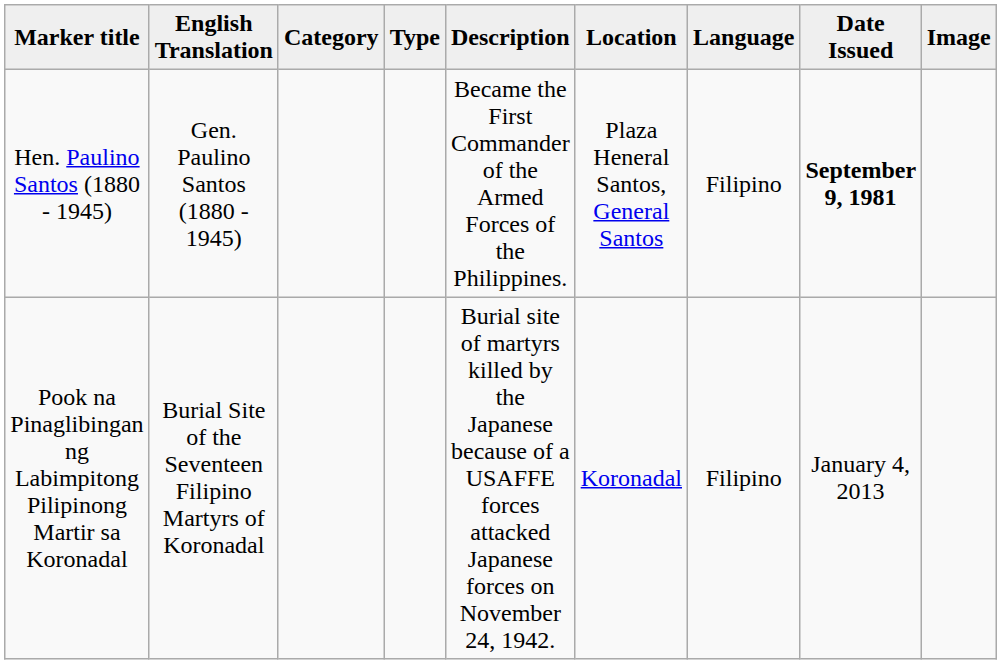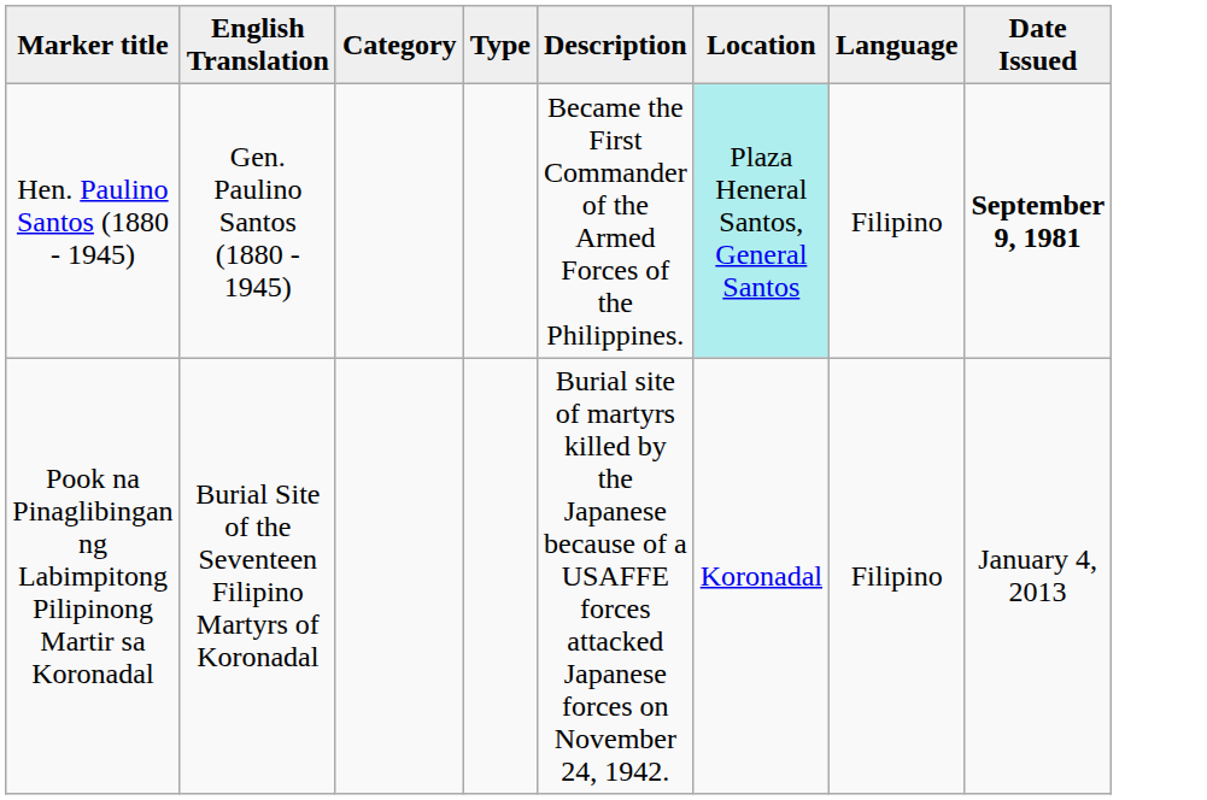- column: Image
Hen. Paulino Santos (1880 - 1945) | Location: no background -> paleturquoise background
